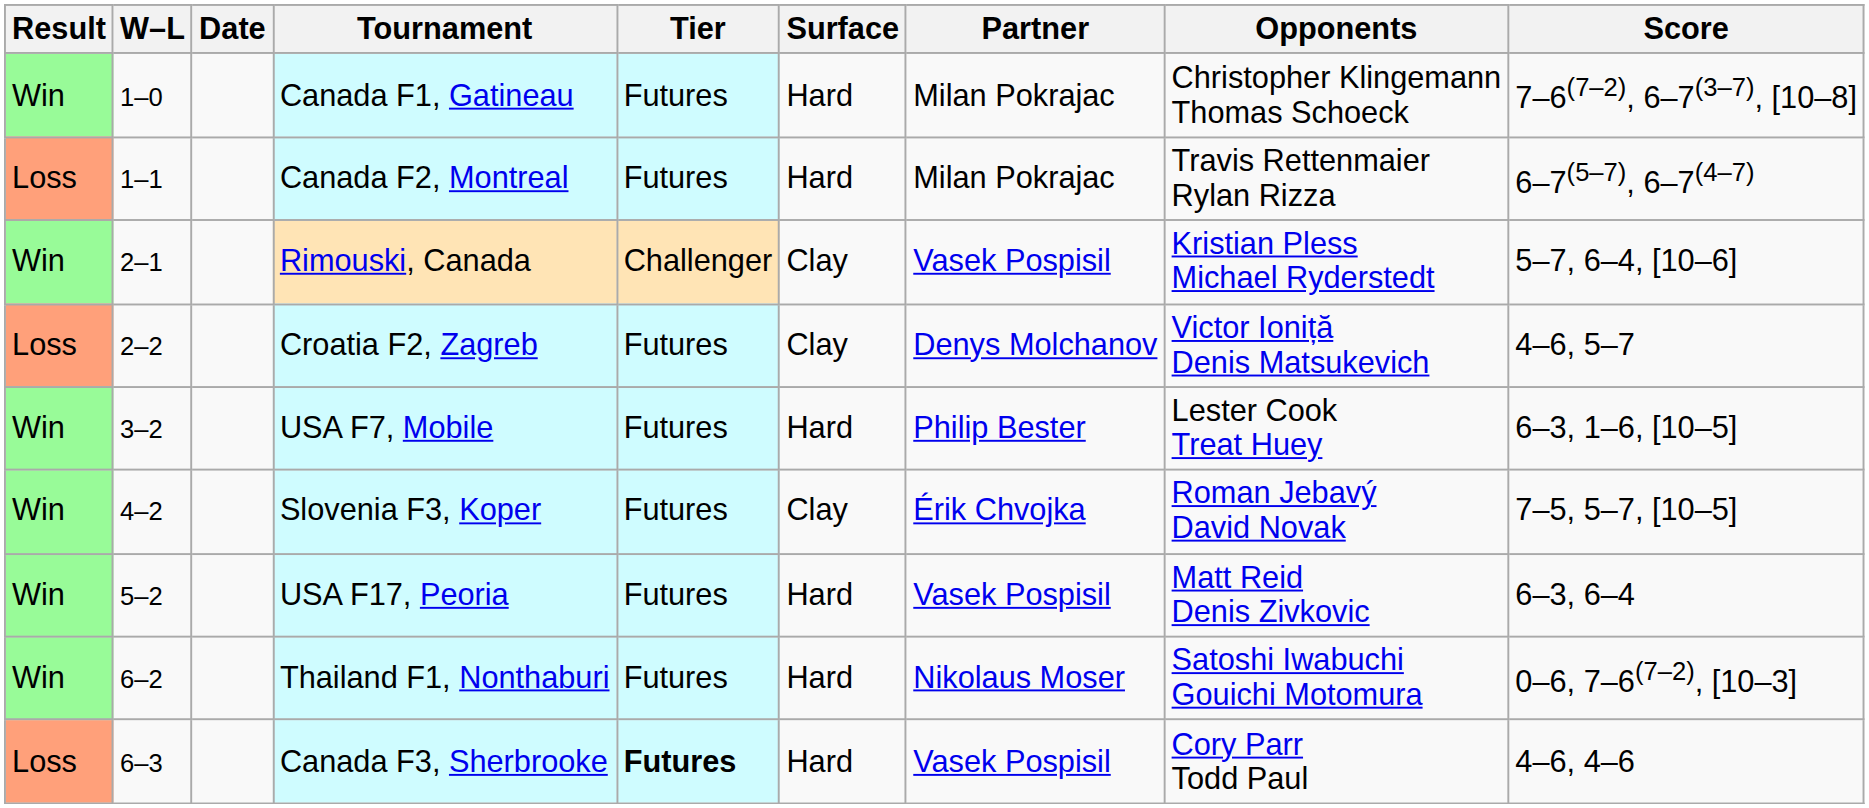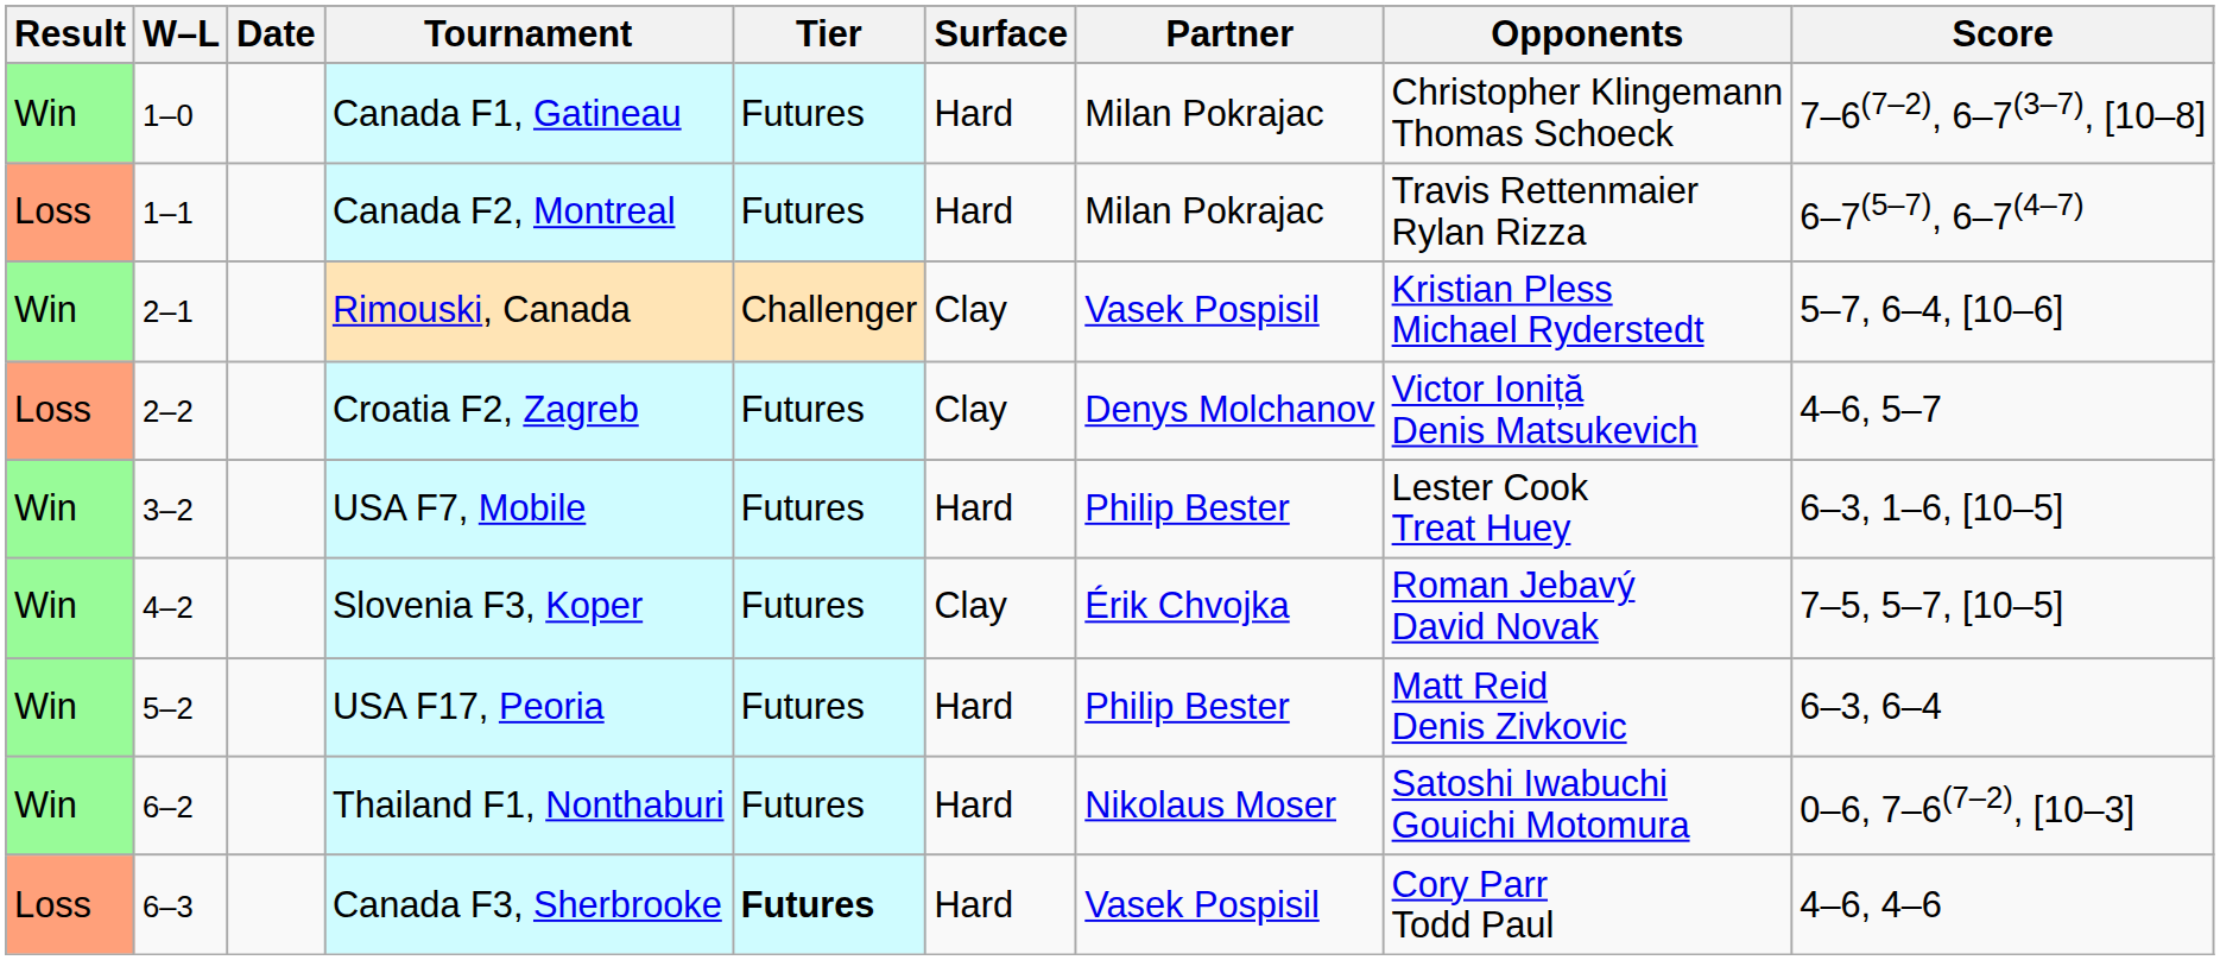USA F17, Peoria | Partner: Vasek Pospisil -> Philip Bester
